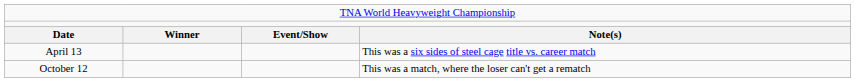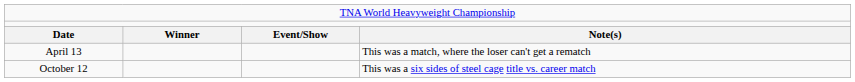April 13 | column 4: This was a six sides of steel cage title vs. career match -> This was a match, where the loser can't get a rematch
October 12 | column 4: This was a match, where the loser can't get a rematch -> This was a six sides of steel cage title vs. career match
